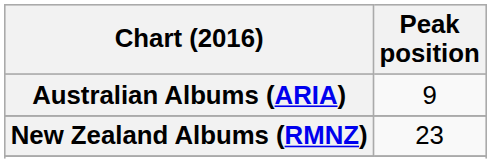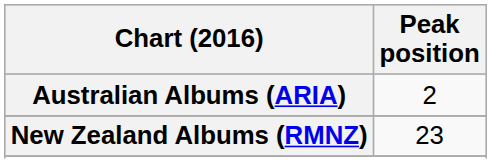Australian Albums (ARIA) | Peak position: 9 -> 2
